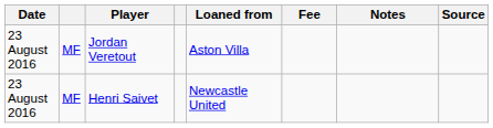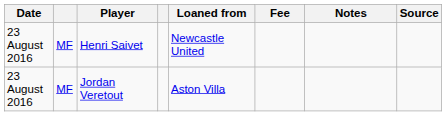rows swapped: Henri Saivet <-> Jordan Veretout
